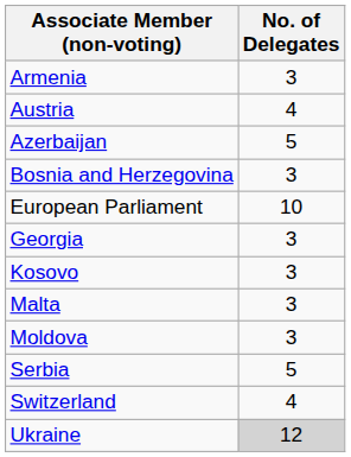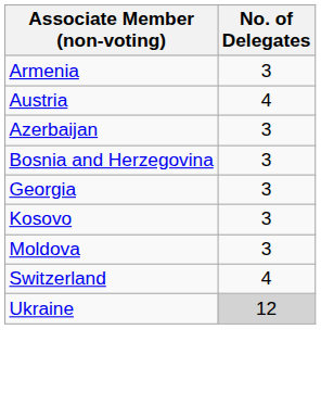Azerbaijan | No. of Delegates: 5 -> 3
- row: European Parliament | 10
- row: Malta | 3
- row: Serbia | 5
